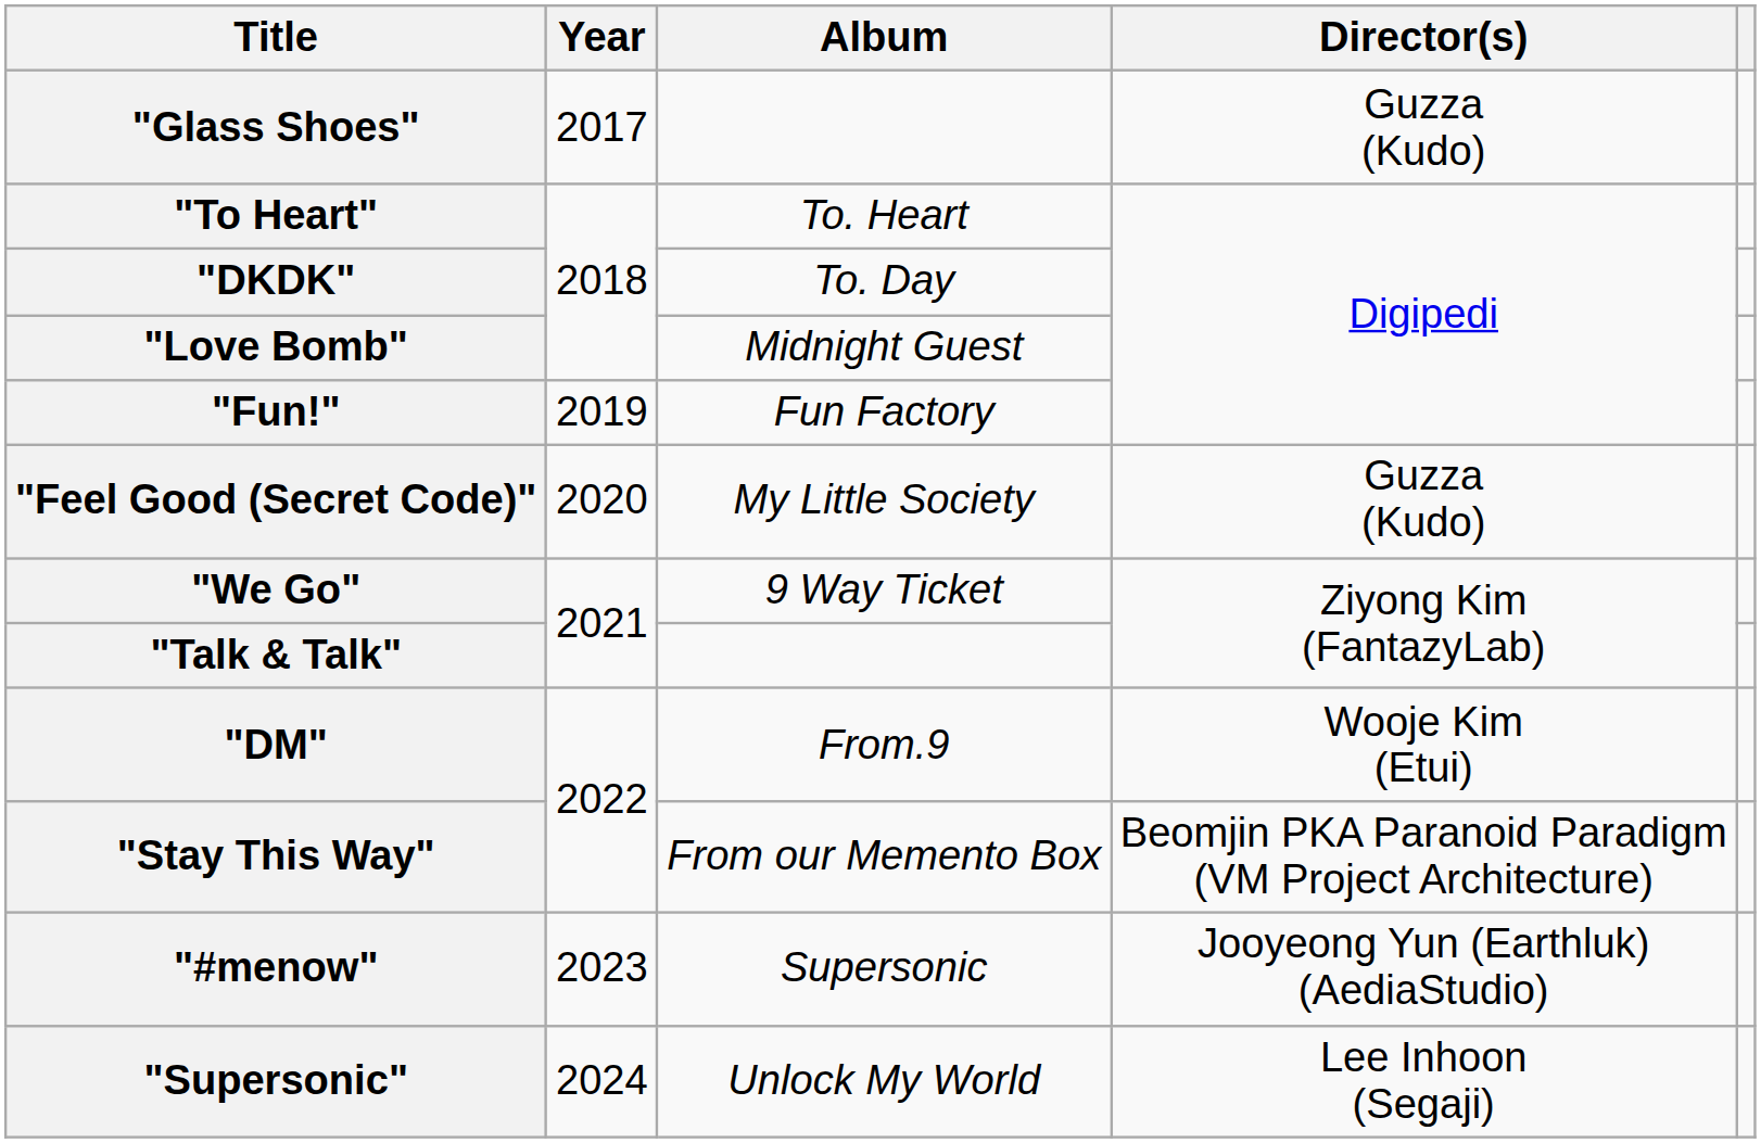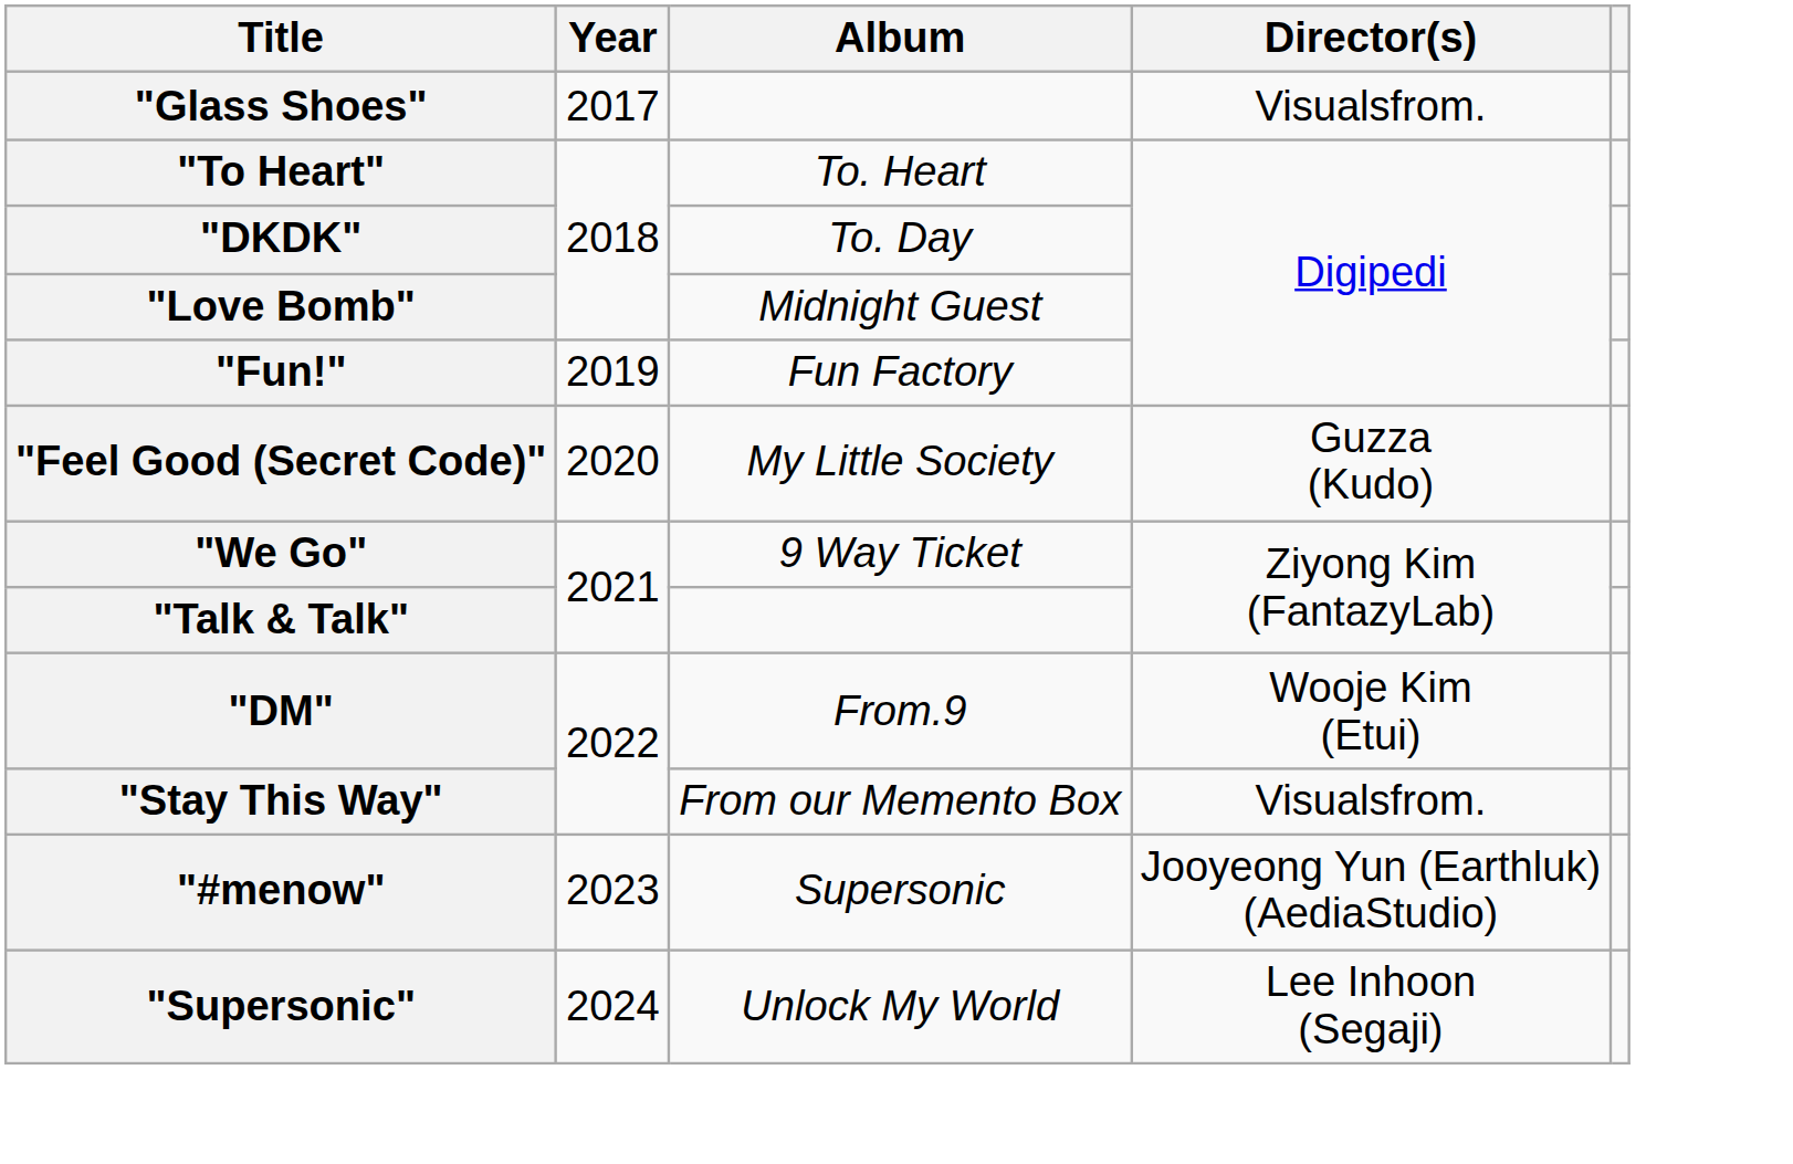"Glass Shoes" | Director(s): Guzza (Kudo) -> Visualsfrom.
"Stay This Way" | Director(s): Beomjin PKA Paranoid Paradigm (VM Project Architecture) -> Visualsfrom.
